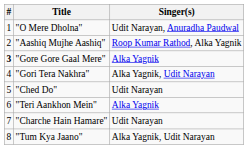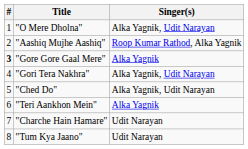"O Mere Dholna" | Singer(s): Udit Narayan, Anuradha Paudwal -> Alka Yagnik, Udit Narayan
"Ched Do" | Singer(s): Udit Narayan -> Alka Yagnik, Udit Narayan
"Tum Kya Jaano" | Singer(s): Alka Yagnik, Udit Narayan -> Udit Narayan
